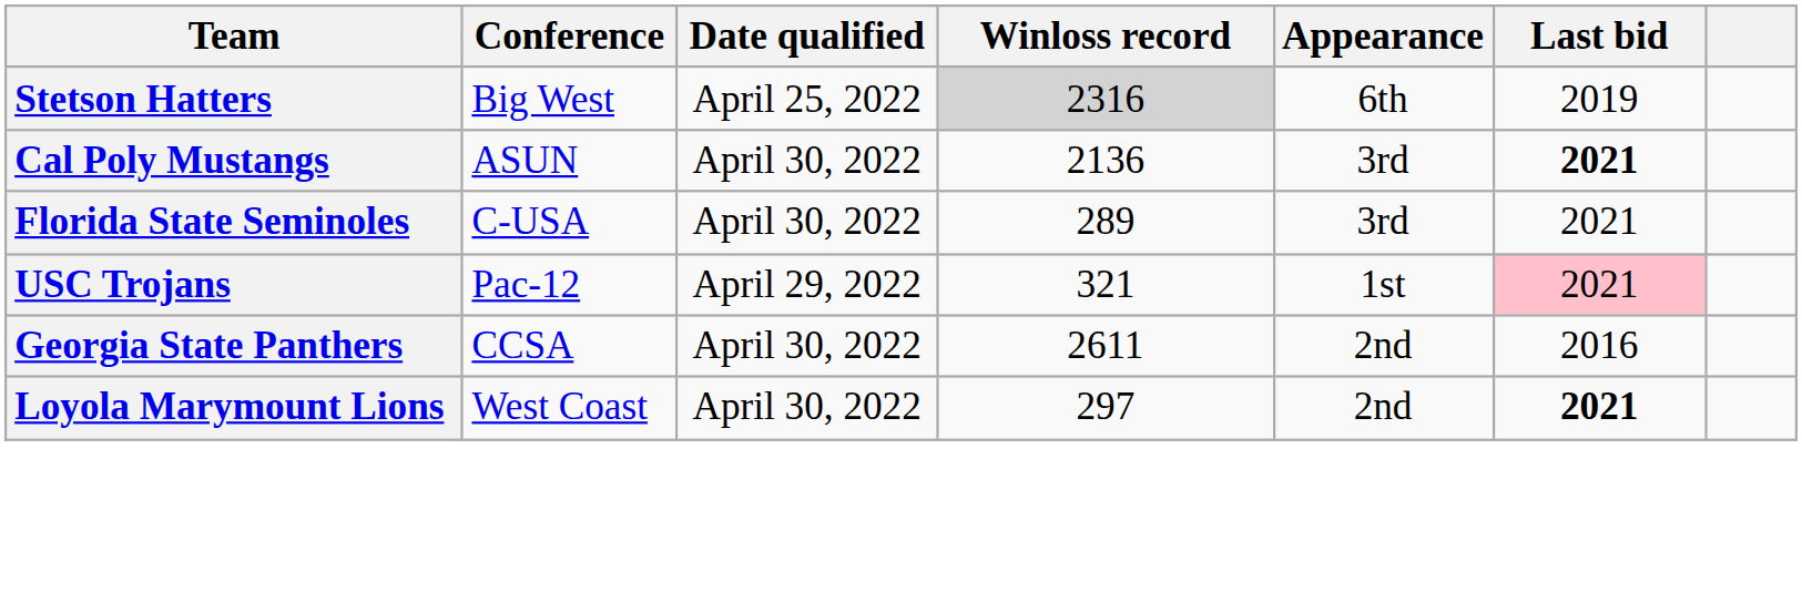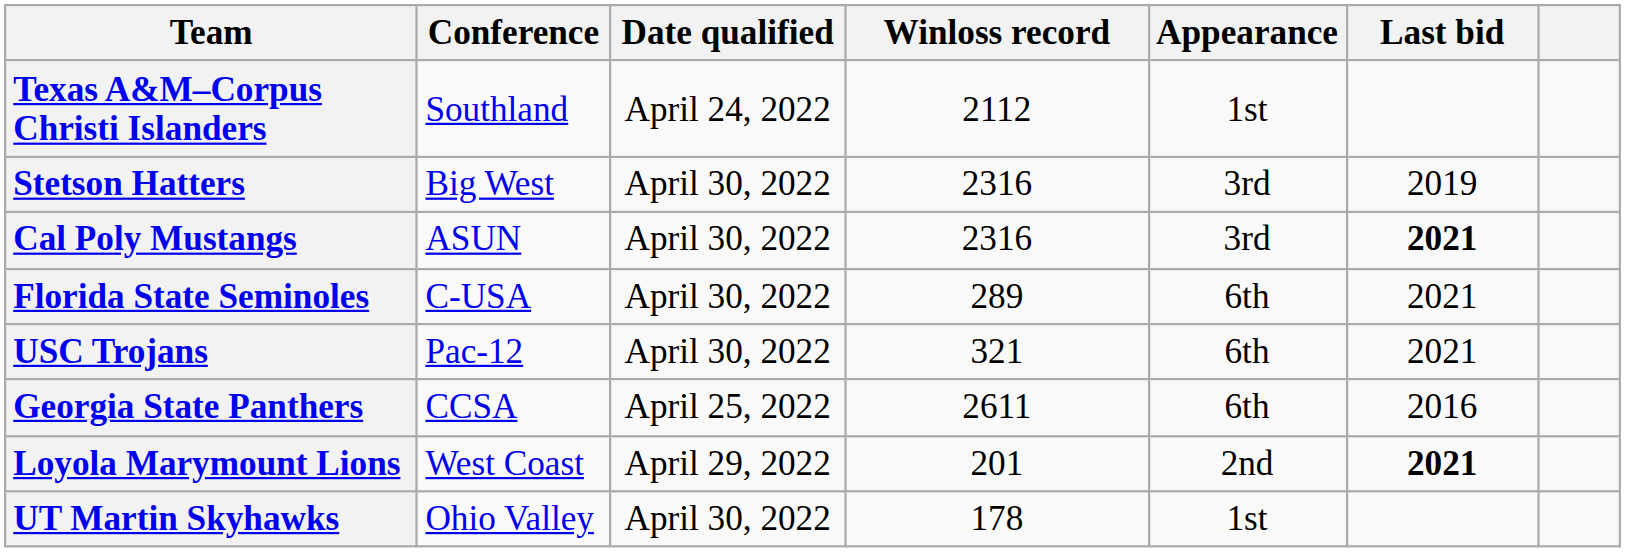+ row: Texas A&M–Corpus Christi Islanders | Southland | April 24, 2022 | 2112 | 1st
Stetson Hatters | Date qualified: April 25, 2022 -> April 30, 2022
Stetson Hatters | Winloss record: lightgrey background -> no background
Stetson Hatters | Appearance: 6th -> 3rd
Cal Poly Mustangs | Winloss record: 2136 -> 2316
Florida State Seminoles | Appearance: 3rd -> 6th
USC Trojans | Date qualified: April 29, 2022 -> April 30, 2022
USC Trojans | Appearance: 1st -> 6th
USC Trojans | Last bid: pink background -> no background
Georgia State Panthers | Date qualified: April 30, 2022 -> April 25, 2022
Georgia State Panthers | Appearance: 2nd -> 6th
Loyola Marymount Lions | Date qualified: April 30, 2022 -> April 29, 2022
Loyola Marymount Lions | Winloss record: 297 -> 201
+ row: UT Martin Skyhawks | Ohio Valley | April 30, 2022 | 178 | 1st
